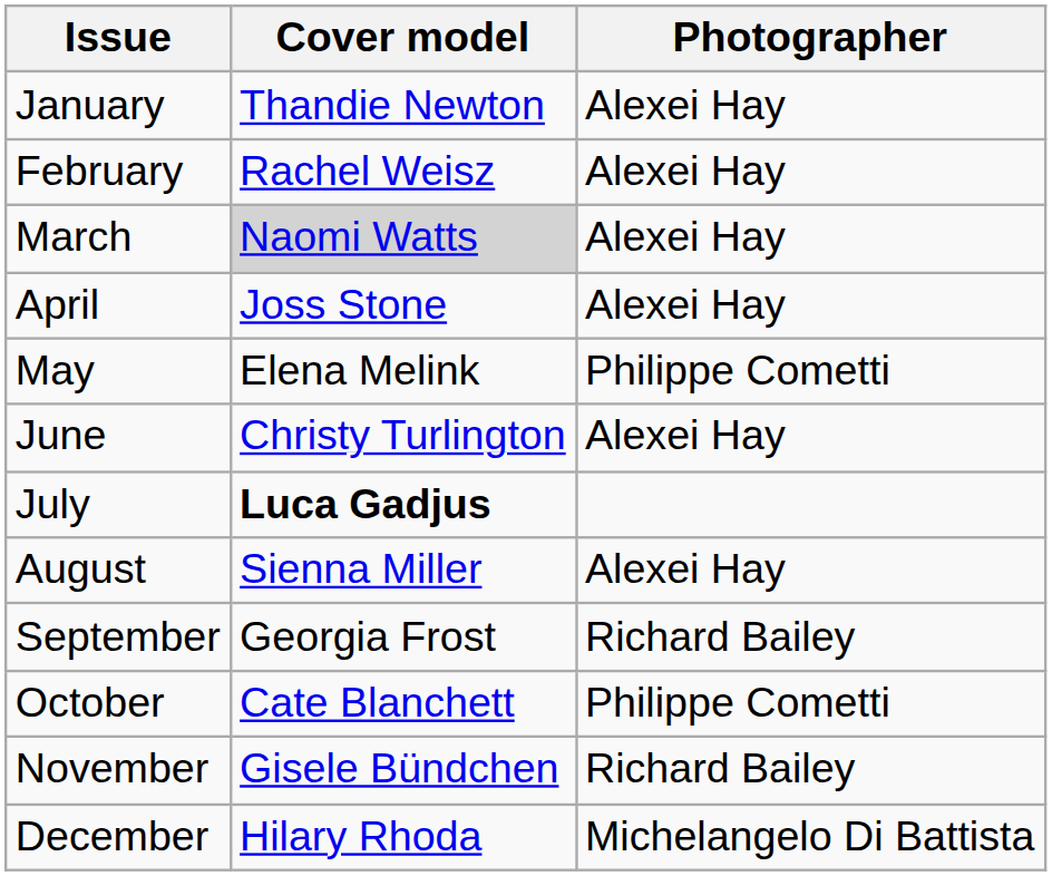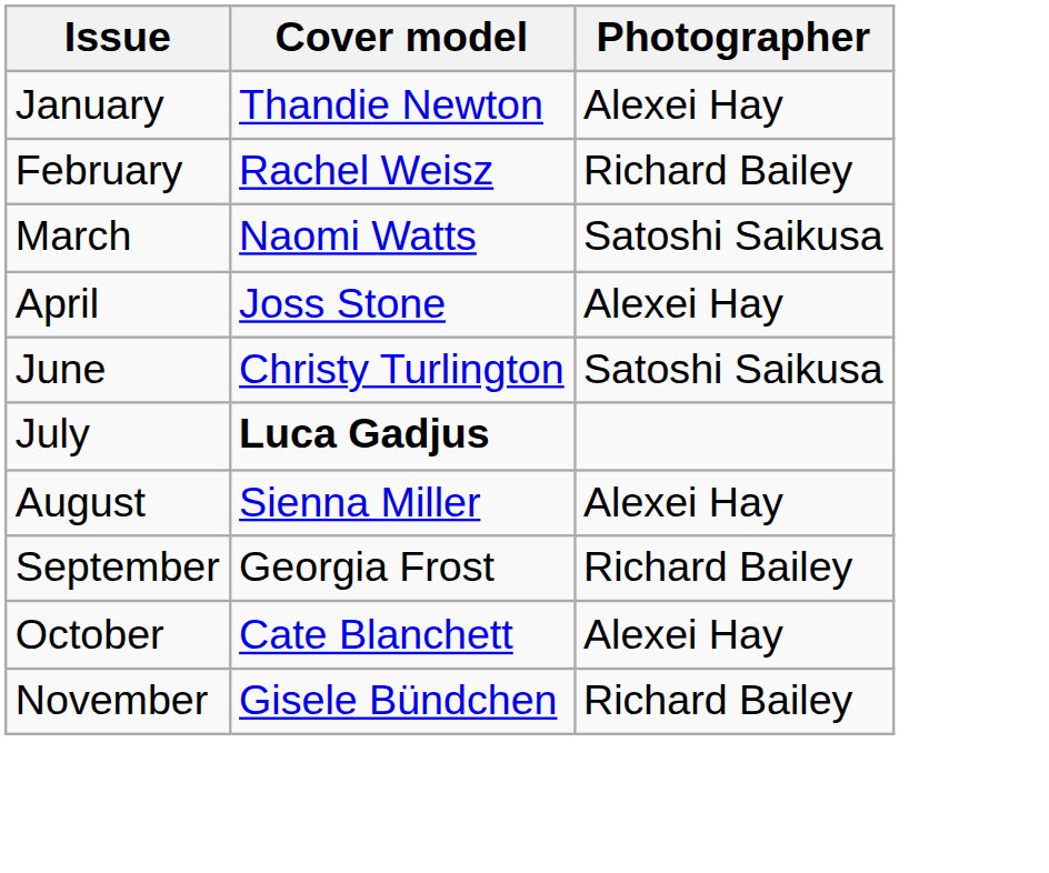February | Photographer: Alexei Hay -> Richard Bailey
March | Cover model: lightgrey background -> no background
March | Photographer: Alexei Hay -> Satoshi Saikusa
- row: May | Elena Melink | Philippe Cometti
June | Photographer: Alexei Hay -> Satoshi Saikusa
October | Photographer: Philippe Cometti -> Alexei Hay
- row: December | Hilary Rhoda | Michelangelo Di Battista
